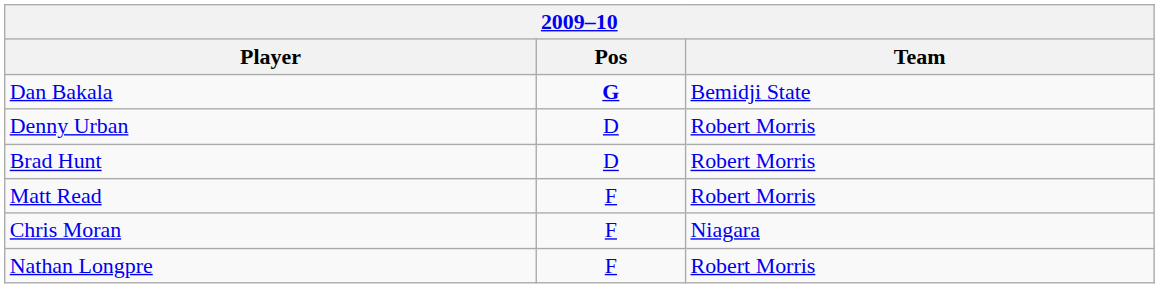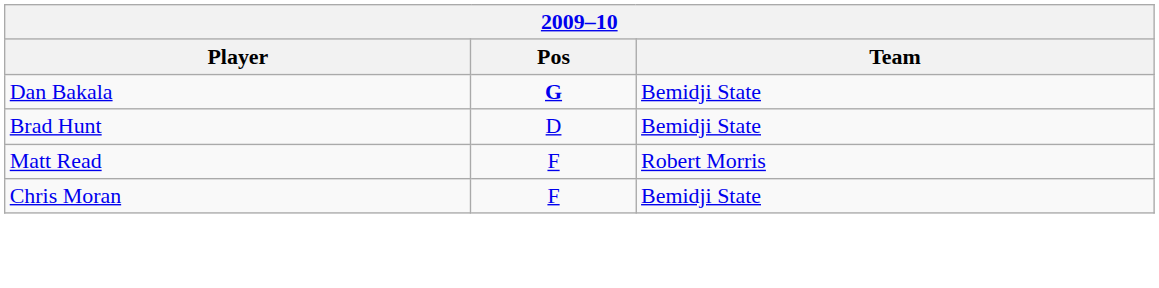- row: Denny Urban | D | Robert Morris
Brad Hunt | Team: Robert Morris -> Bemidji State
Chris Moran | Team: Niagara -> Bemidji State
- row: Nathan Longpre | F | Robert Morris
